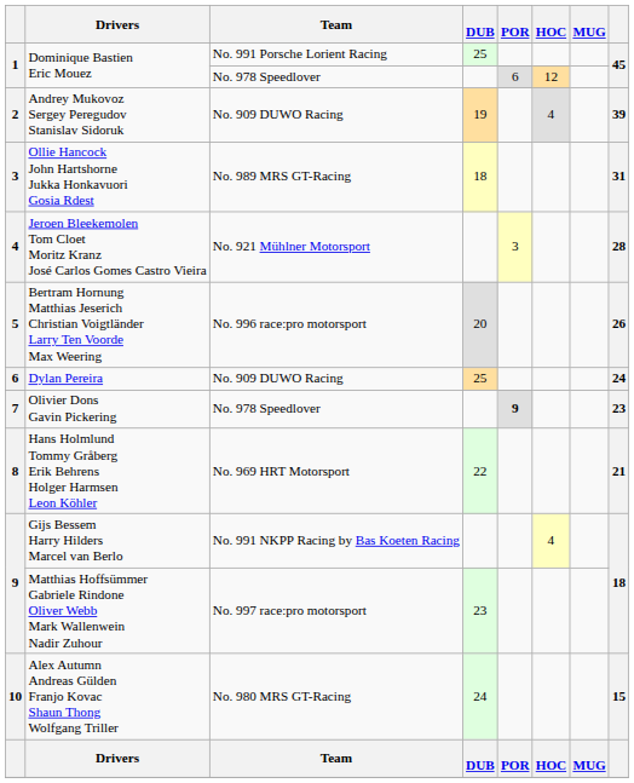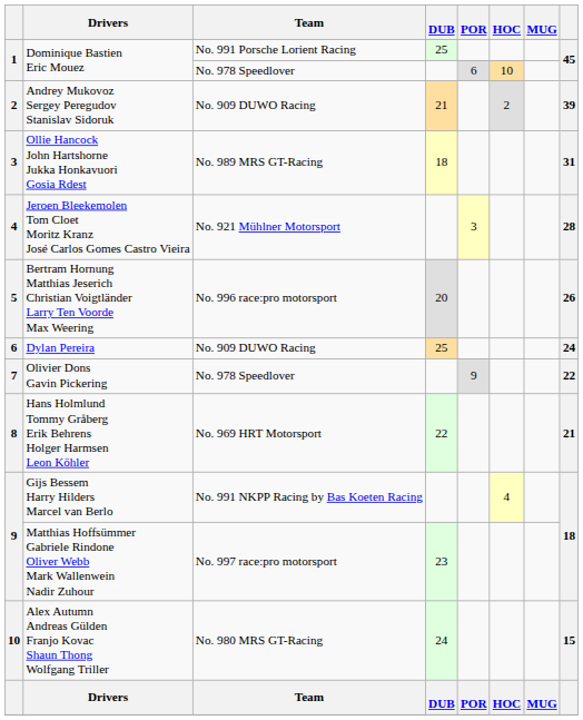Dominique Bastien Eric Mouez / No. 978 Speedlover | HOC: 12 -> 10
Andrey Mukovoz Sergey Peregudov Stanislav Sidoruk | DUB: 19 -> 21
Andrey Mukovoz Sergey Peregudov Stanislav Sidoruk | HOC: 4 -> 2
Olivier Dons Gavin Pickering | POR: bold -> normal
Olivier Dons Gavin Pickering | column 8: 23 -> 22
